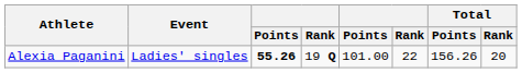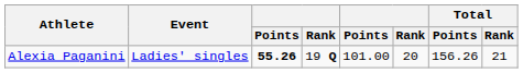Alexia Paganini | column 6: 22 -> 20
Alexia Paganini | Total / Rank: 20 -> 21
